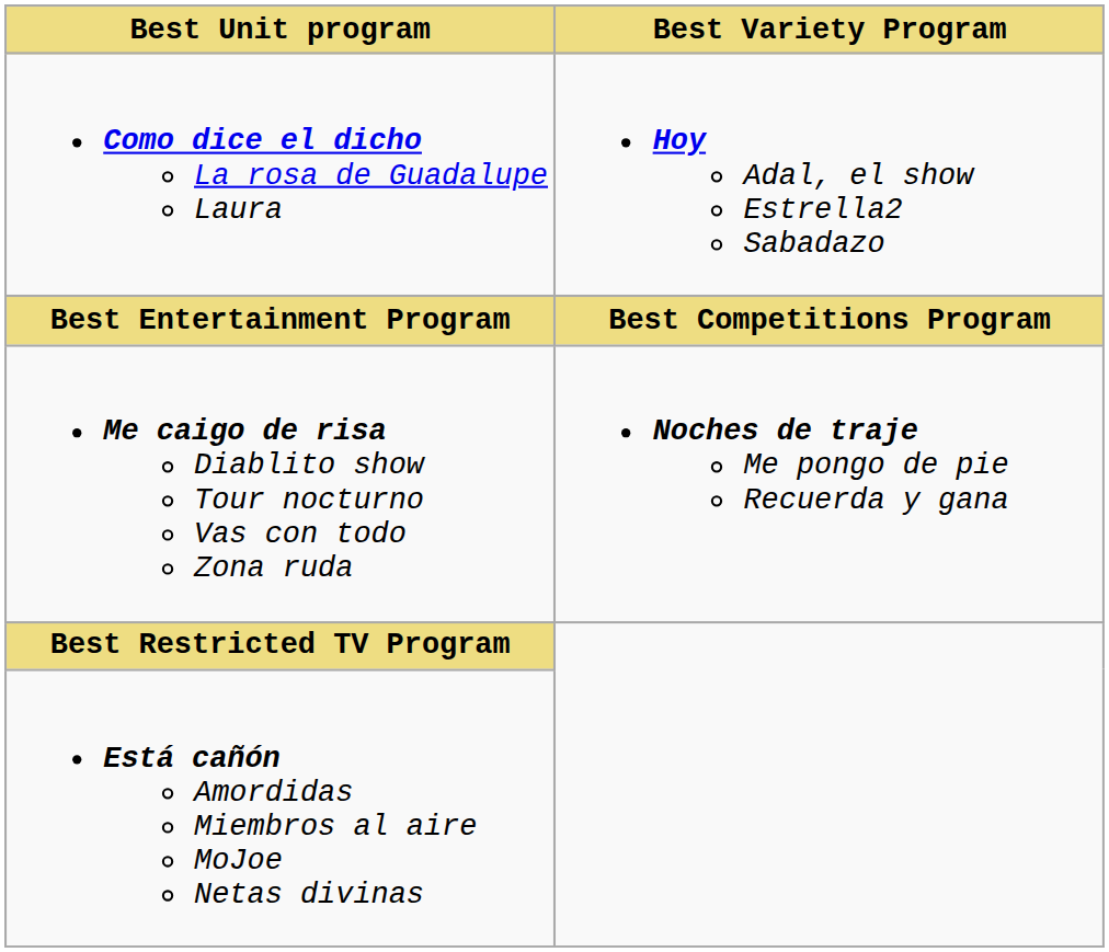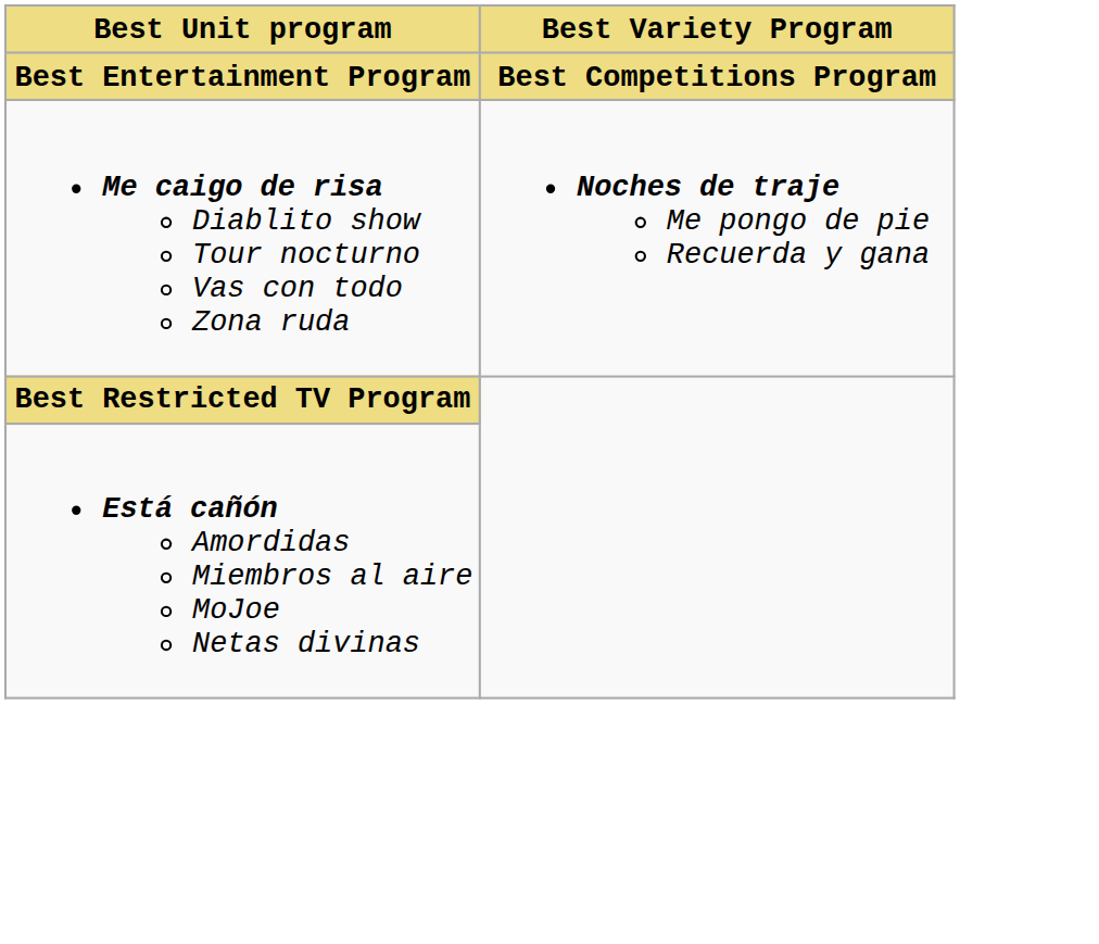- row: Como dice el dicho La rosa de Guadalupe Laura | Hoy Adal, el show Estrella2 Sabadazo
